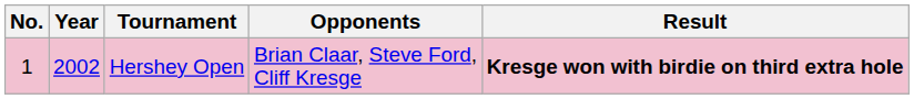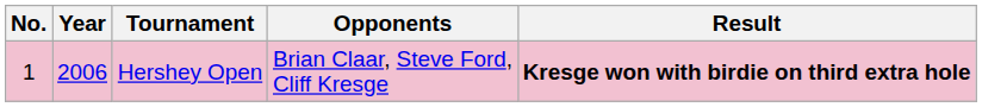Hershey Open | Year: 2002 -> 2006
